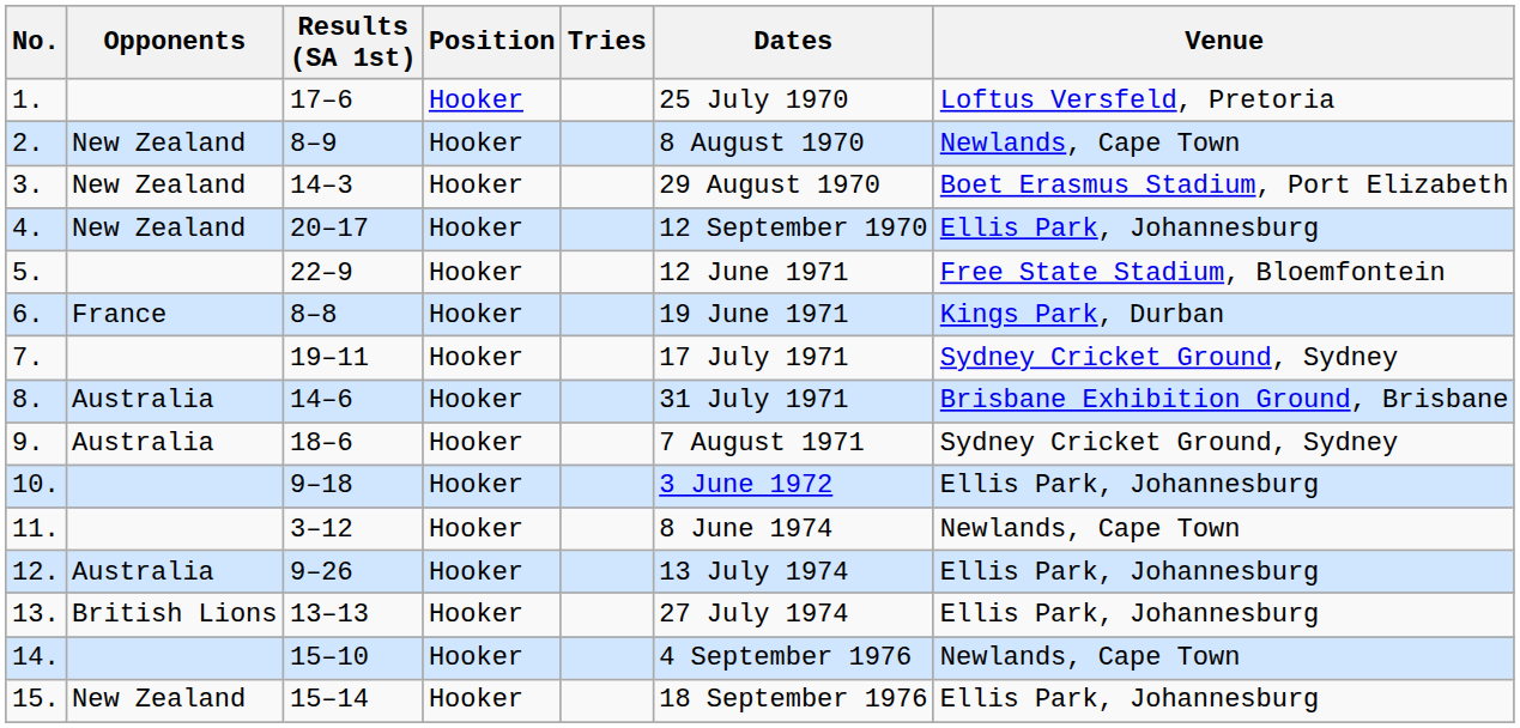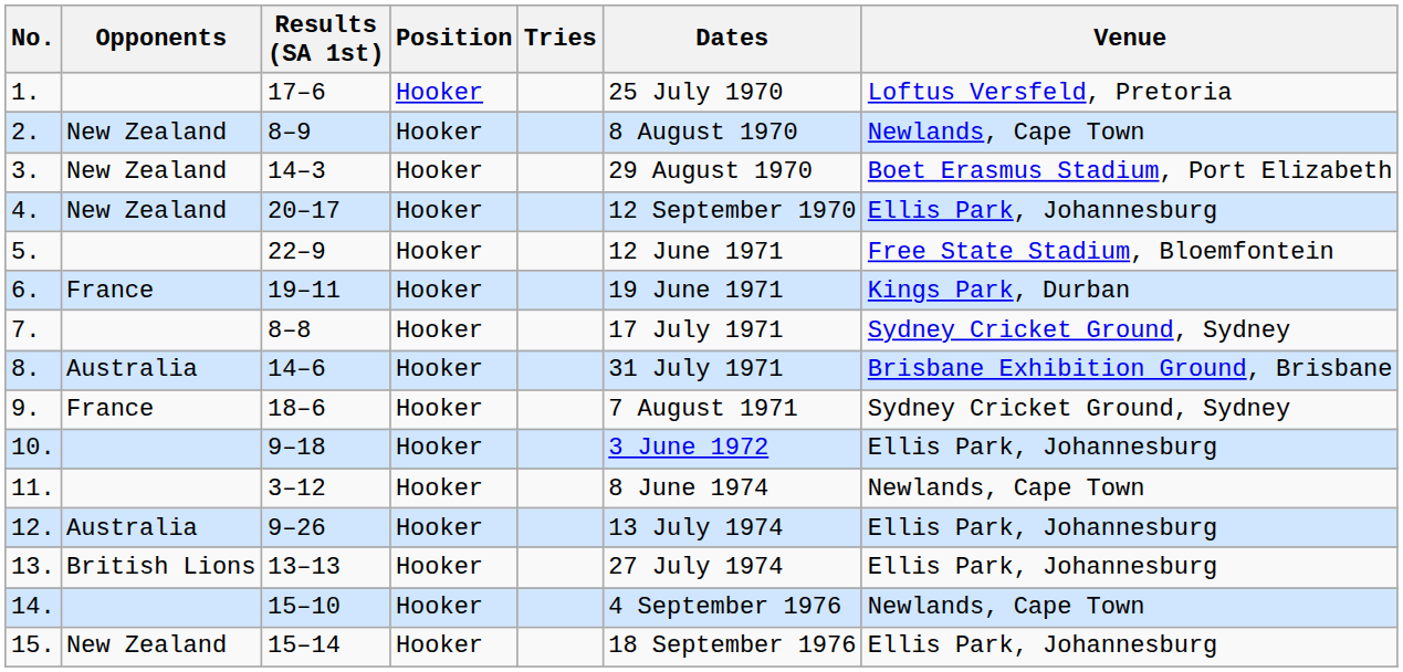6. | Results (SA 1st): 8–8 -> 19–11
7. | Results (SA 1st): 19–11 -> 8–8
9. | Opponents: Australia -> France
